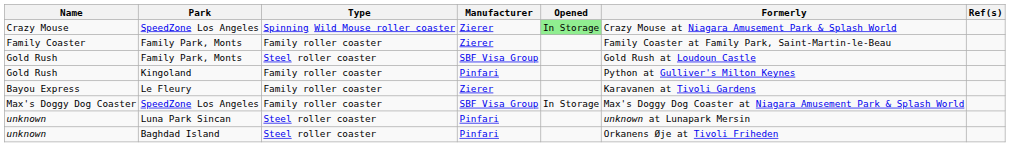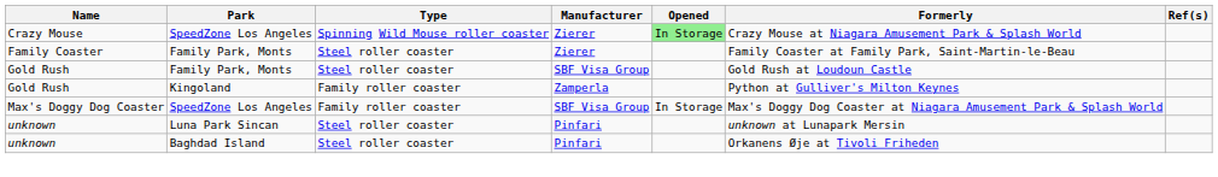Family Coaster | Type: Family roller coaster -> Steel roller coaster
Gold Rush / Kingoland | Manufacturer: Pinfari -> Zamperla
- row: Bayou Express | Le Fleury | Family roller coaster | Zierer | Karavanen at Tivoli Gardens
